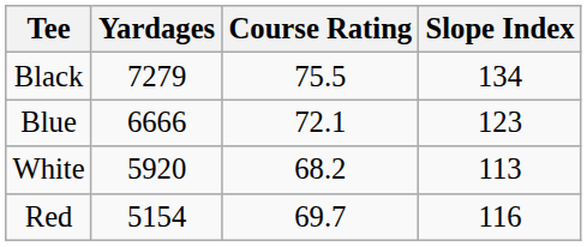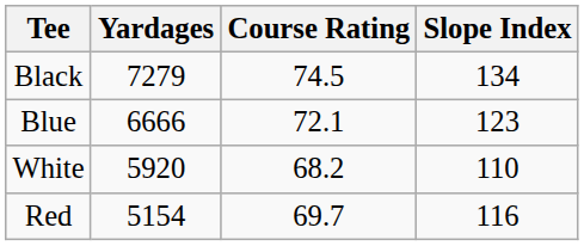Black | Course Rating: 75.5 -> 74.5
White | Slope Index: 113 -> 110
